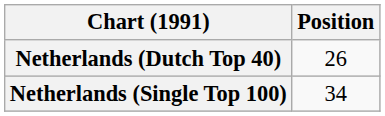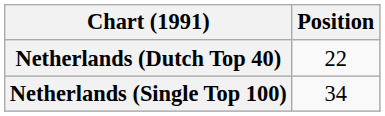Netherlands (Dutch Top 40) | Position: 26 -> 22
